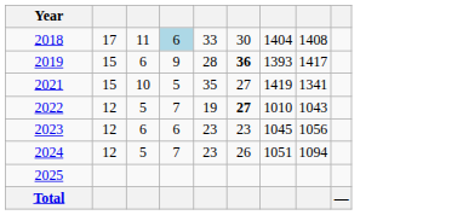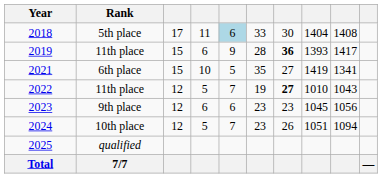+ column: Rank | 5th place | 11th place | 6th place | 11th place | 9th place | 10th place | qualified | 7/7
